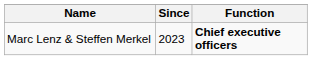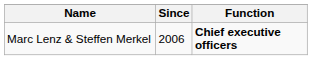Marc Lenz & Steffen Merkel | Since: 2023 -> 2006
